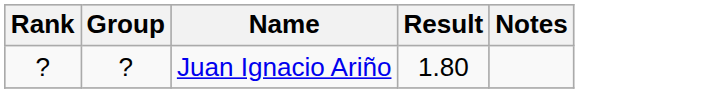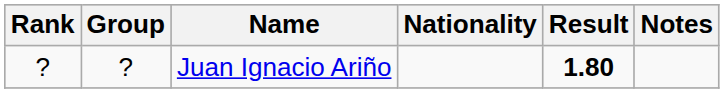+ column: Nationality
Juan Ignacio Ariño | Result: normal -> bold
